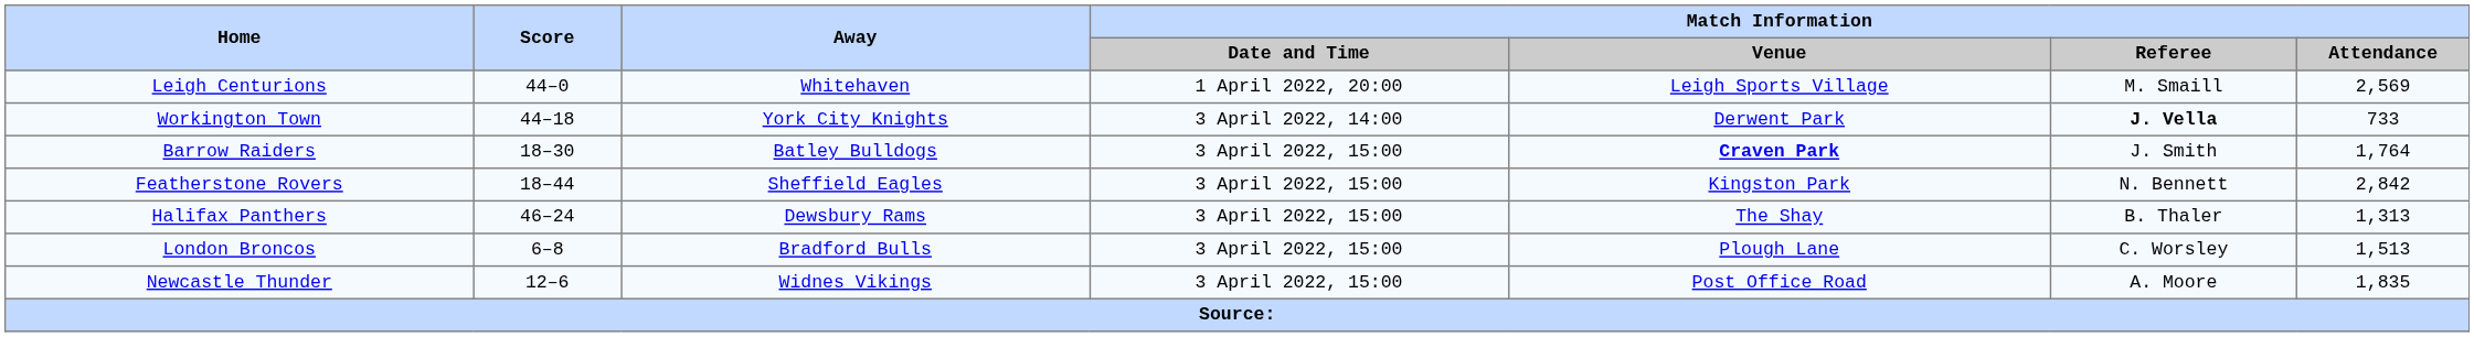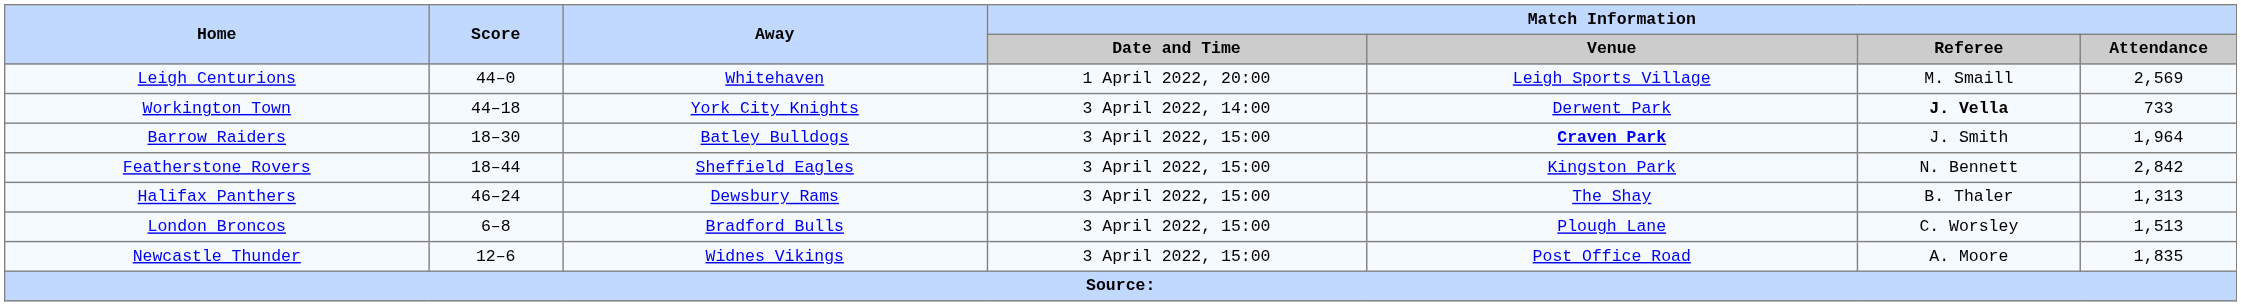Barrow Raiders | Match Information / Attendance: 1,764 -> 1,964
